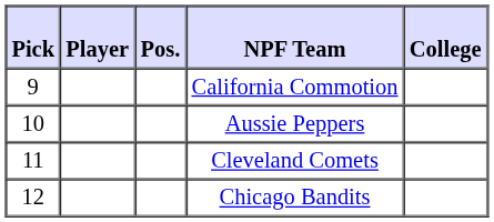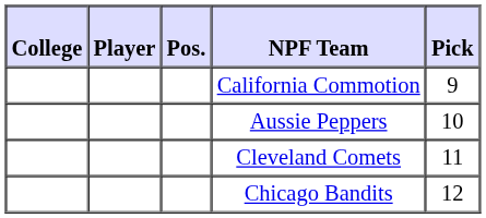columns swapped: Pick <-> College
